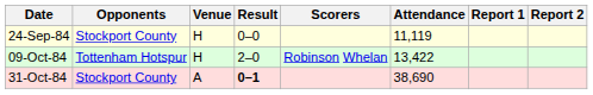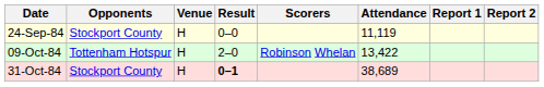31-Oct-84 | Venue: A -> H
31-Oct-84 | Attendance: 38,690 -> 38,689
